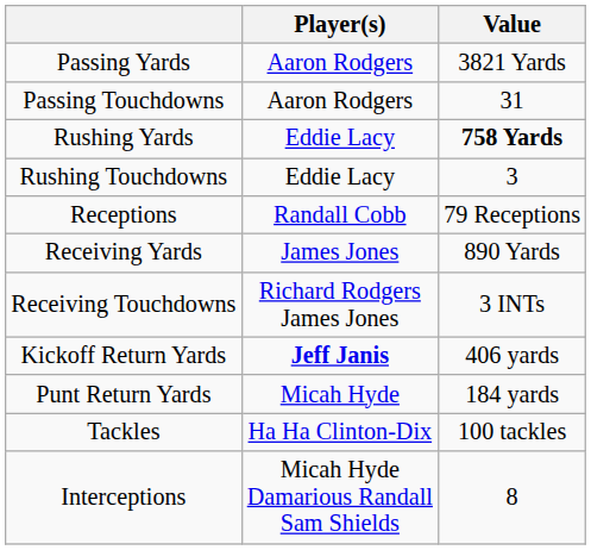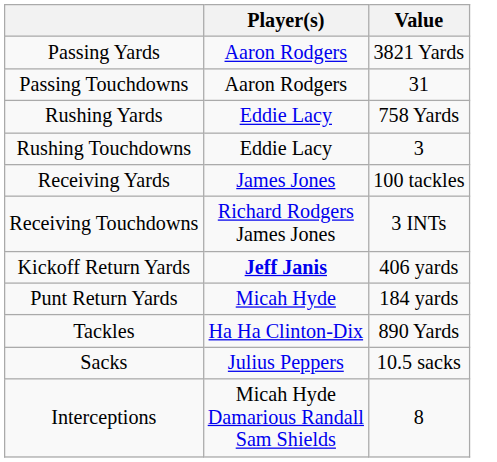Rushing Yards | Value: bold -> normal
- row: Receptions | Randall Cobb | 79 Receptions
Receiving Yards | Value: 890 Yards -> 100 tackles
Tackles | Value: 100 tackles -> 890 Yards
+ row: Sacks | Julius Peppers | 10.5 sacks
